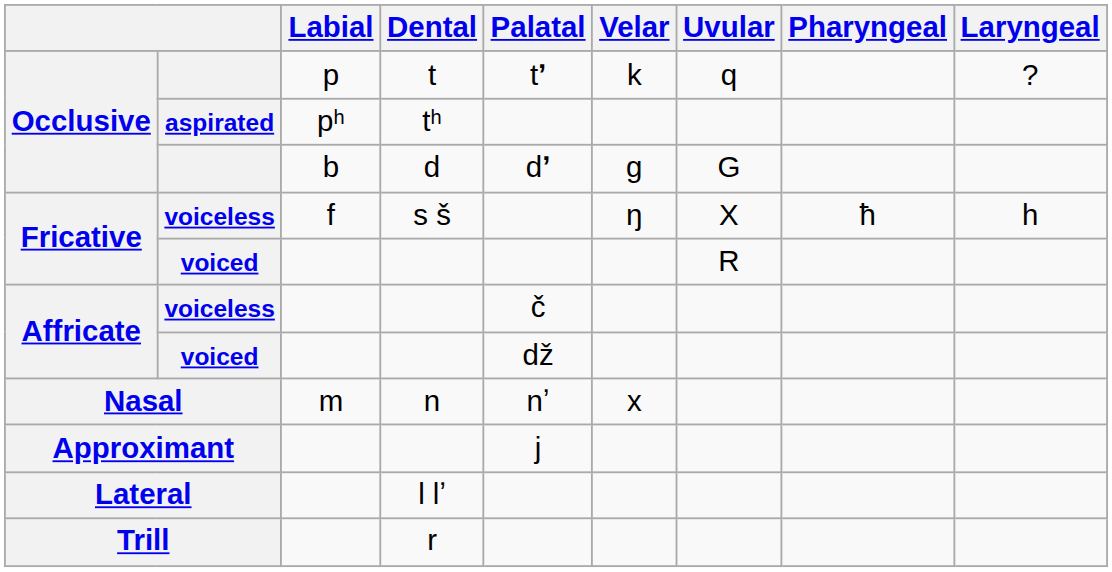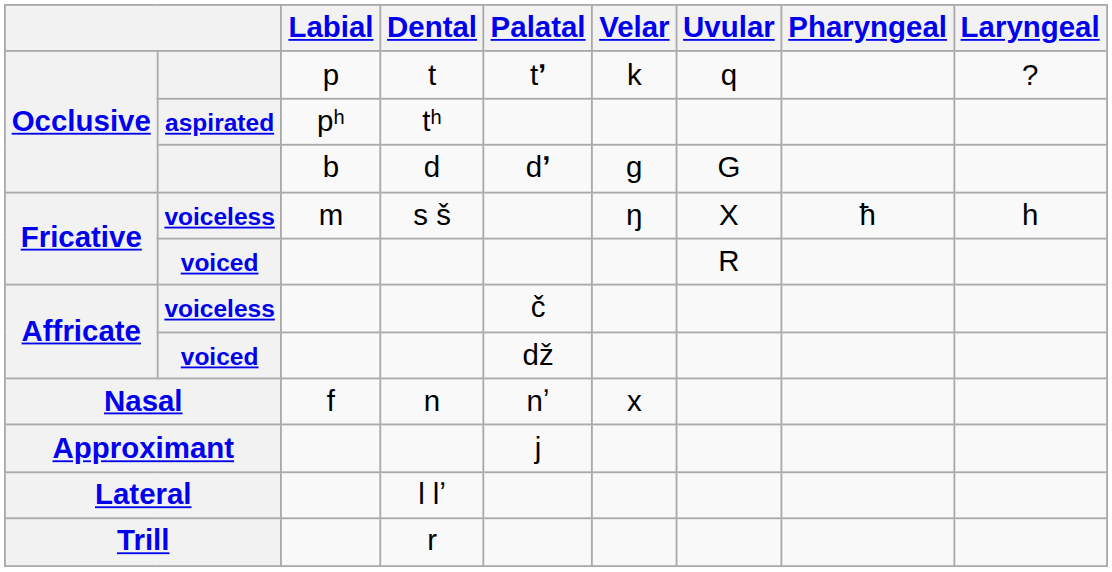voiceless / s š | Labial: f -> m
Nasal | Labial: m -> f
